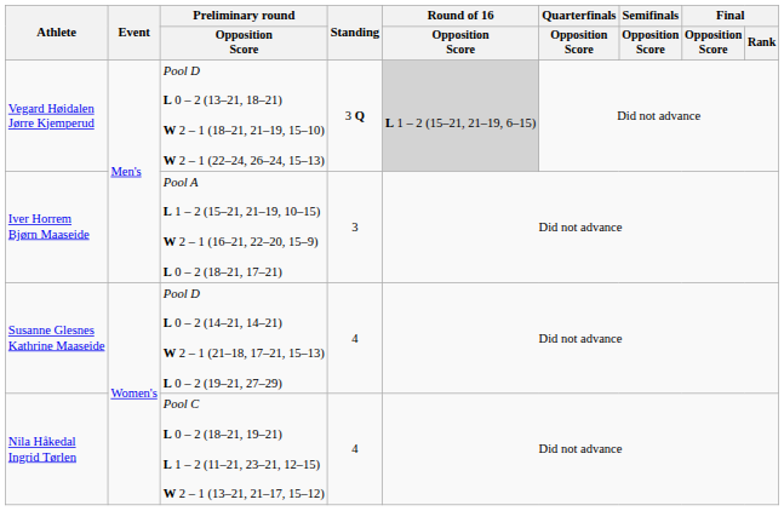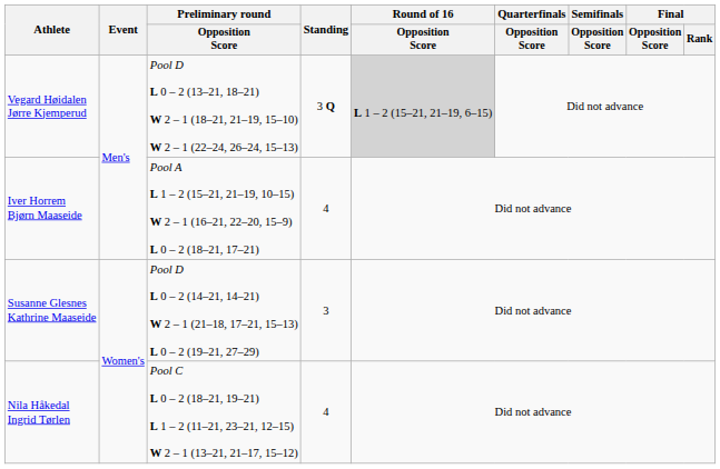Iver Horrem Bjørn Maaseide | Standing: 3 -> 4
Susanne Glesnes Kathrine Maaseide | Standing: 4 -> 3
